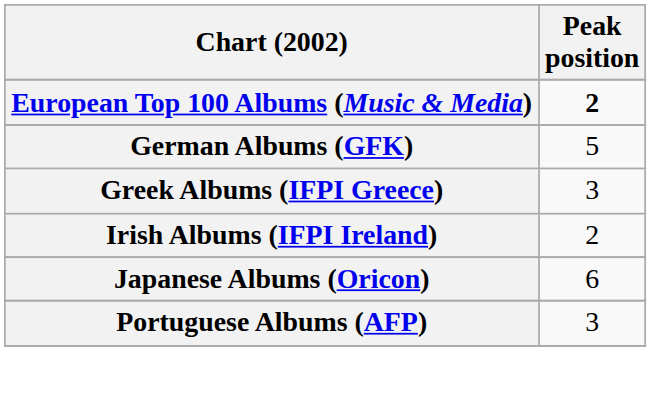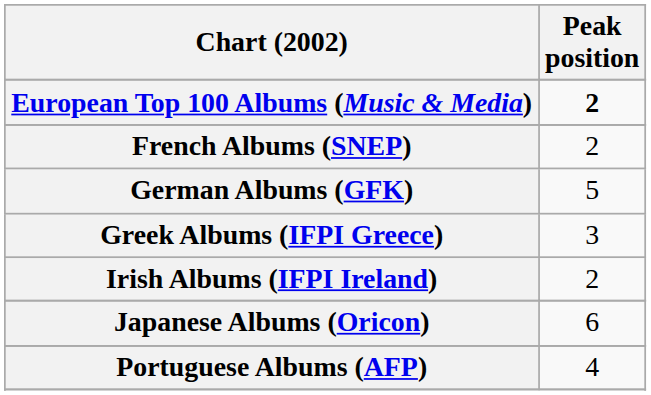+ row: French Albums (SNEP) | 2
Portuguese Albums (AFP) | Peak position: 3 -> 4
